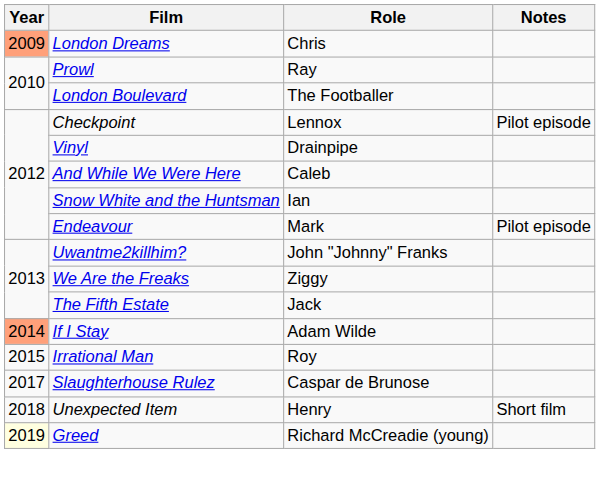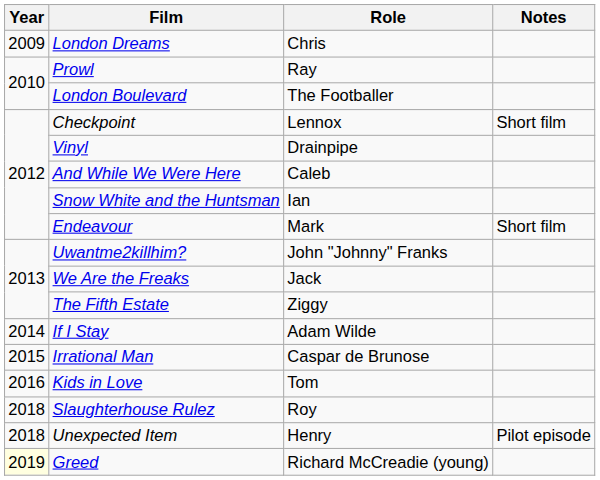London Dreams | Year: lightsalmon background -> no background
Checkpoint | Notes: Pilot episode -> Short film
Endeavour | Notes: Pilot episode -> Short film
We Are the Freaks | Role: Ziggy -> Jack
The Fifth Estate | Role: Jack -> Ziggy
If I Stay | Year: lightsalmon background -> no background
Irrational Man | Role: Roy -> Caspar de Brunose
+ row: 2016 | Kids in Love | Tom
Slaughterhouse Rulez | Year: 2017 -> 2018
Slaughterhouse Rulez | Role: Caspar de Brunose -> Roy
Unexpected Item | Notes: Short film -> Pilot episode
